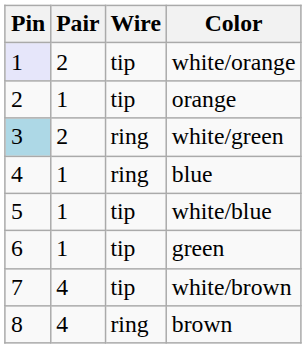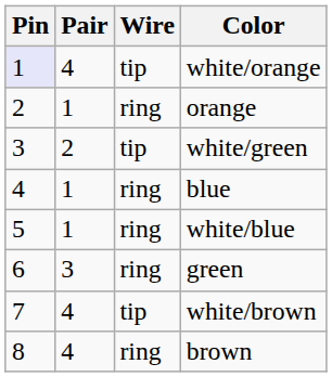white/orange | Pair: 2 -> 4
orange | Wire: tip -> ring
white/green | Pin: lightblue background -> no background
white/green | Wire: ring -> tip
white/blue | Wire: tip -> ring
green | Pair: 1 -> 3
green | Wire: tip -> ring
